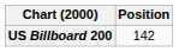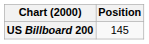US Billboard 200 | Position: 142 -> 145
